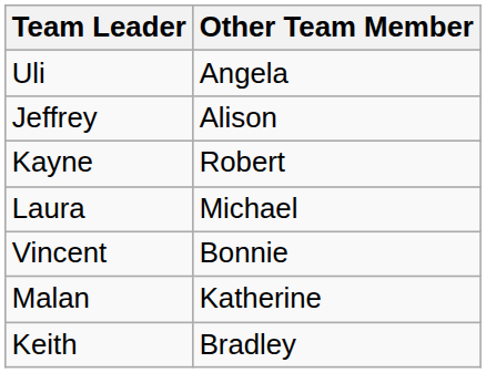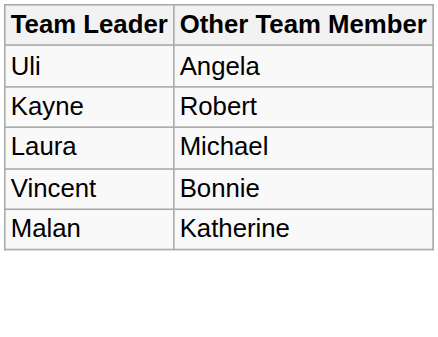- row: Jeffrey | Alison
- row: Keith | Bradley
